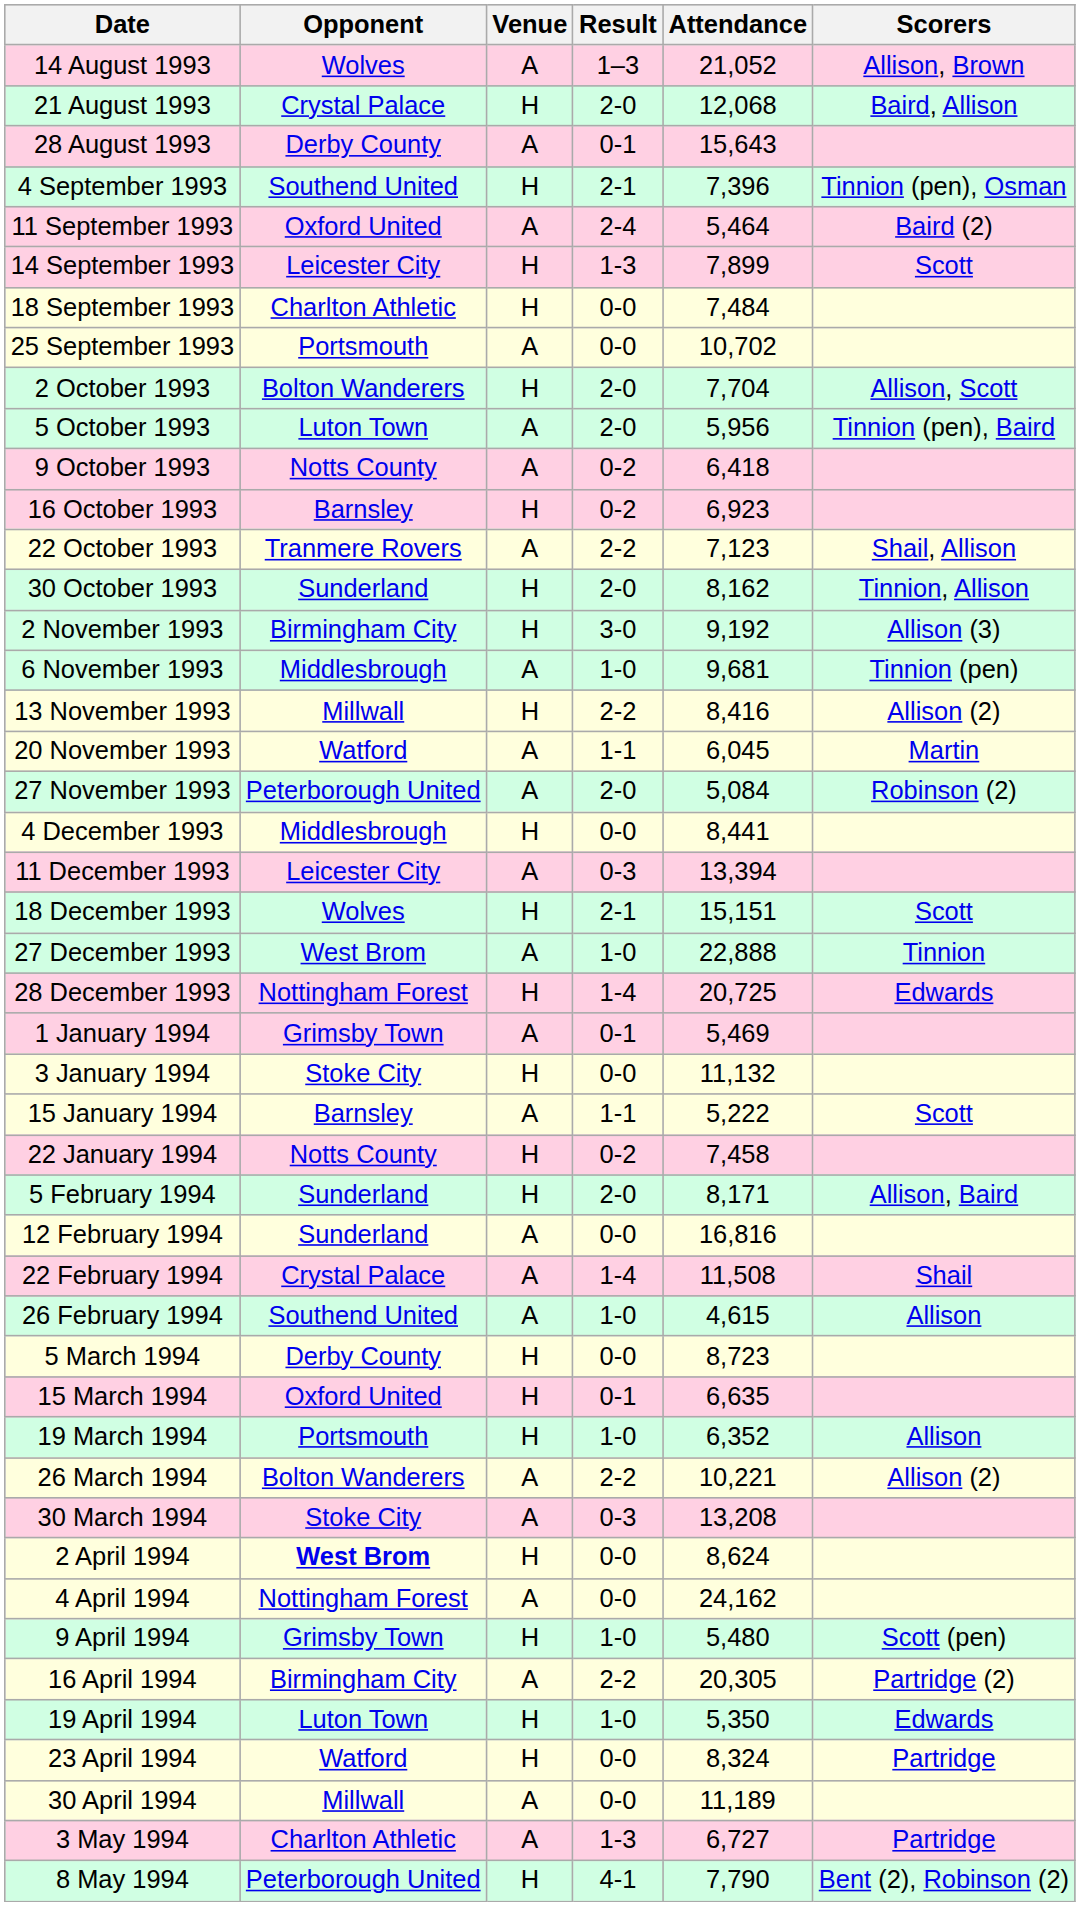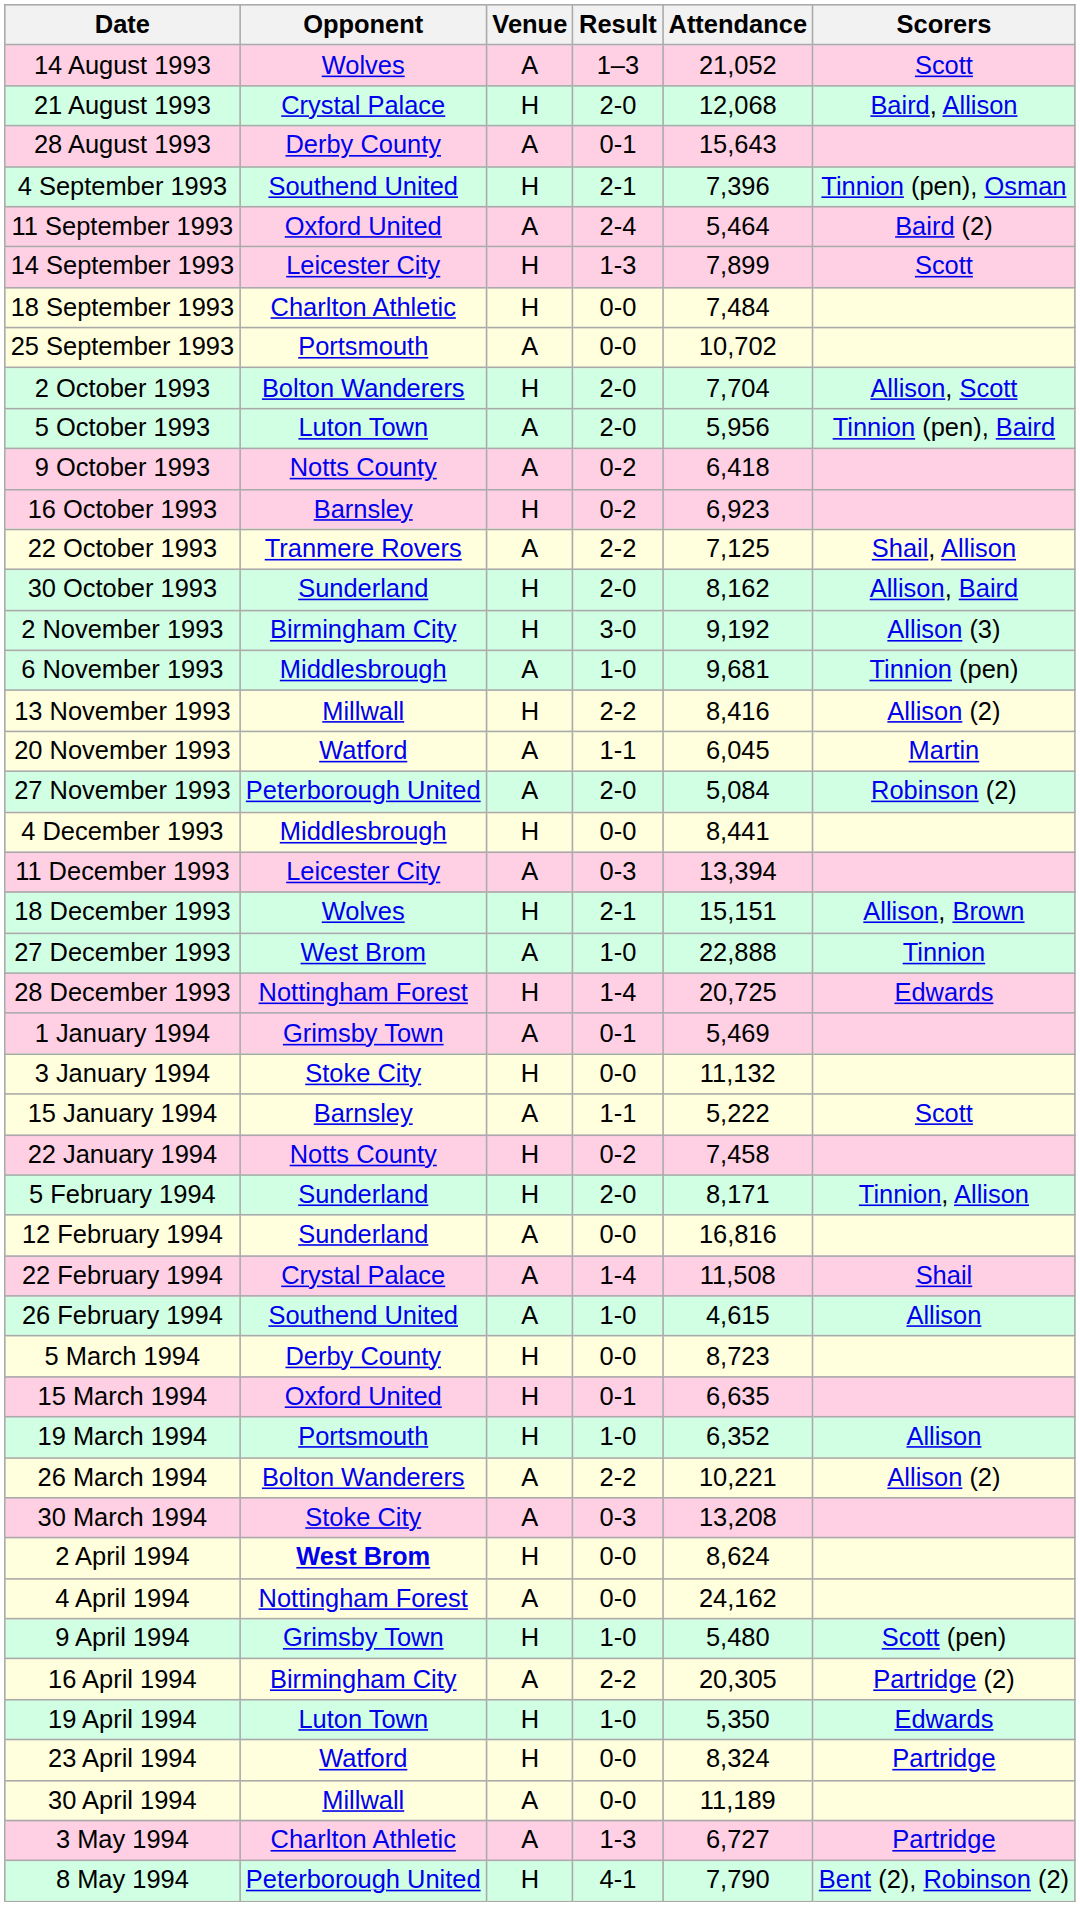14 August 1993 | Scorers: Allison, Brown -> Scott
22 October 1993 | Attendance: 7,123 -> 7,125
30 October 1993 | Scorers: Tinnion, Allison -> Allison, Baird
18 December 1993 | Scorers: Scott -> Allison, Brown
5 February 1994 | Scorers: Allison, Baird -> Tinnion, Allison
